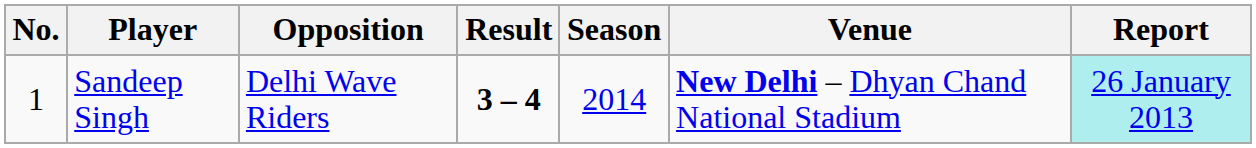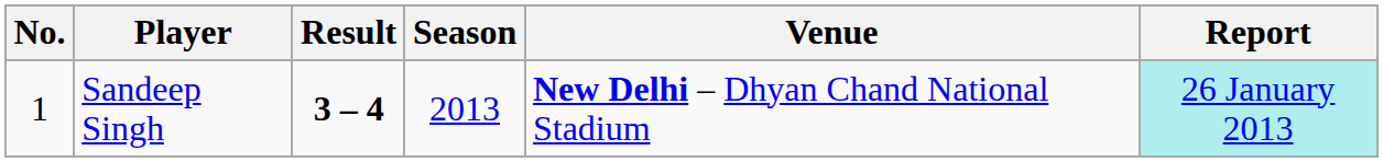- column: Opposition | Delhi Wave Riders
Sandeep Singh | Season: 2014 -> 2013
